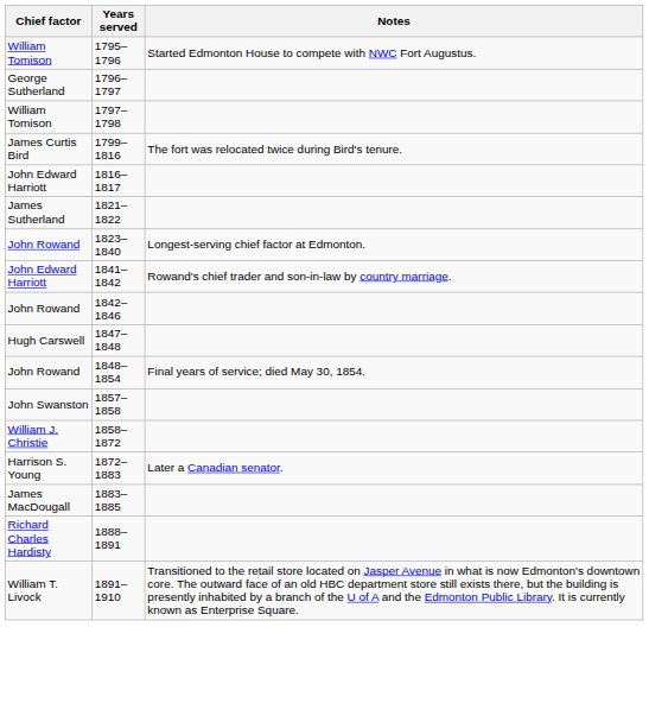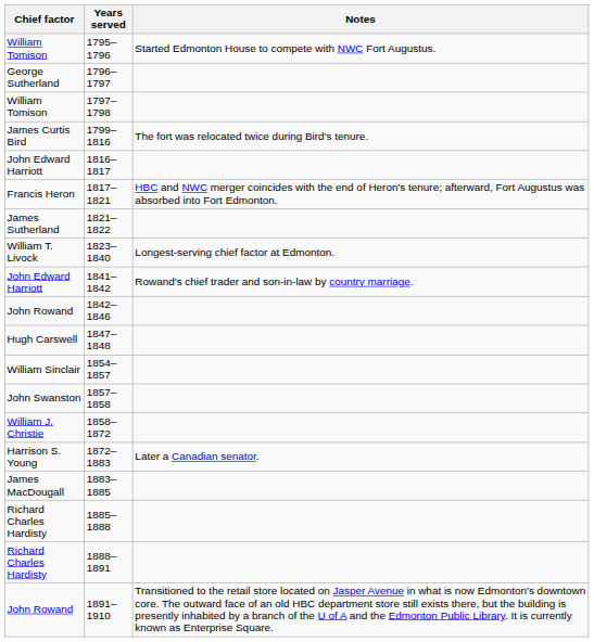+ row: Francis Heron | 1817–1821 | HBC and NWC merger coincides with the end of Heron's tenure; afterward, Fort Augustus was absorbed into Fort Edmonton.
1823–1840 | Chief factor: John Rowand -> William T. Livock
- row: John Rowand | 1848–1854 | Final years of service; died May 30, 1854.
+ row: William Sinclair | 1854–1857
+ row: Richard Charles Hardisty | 1885–1888
1891–1910 | Chief factor: William T. Livock -> John Rowand
